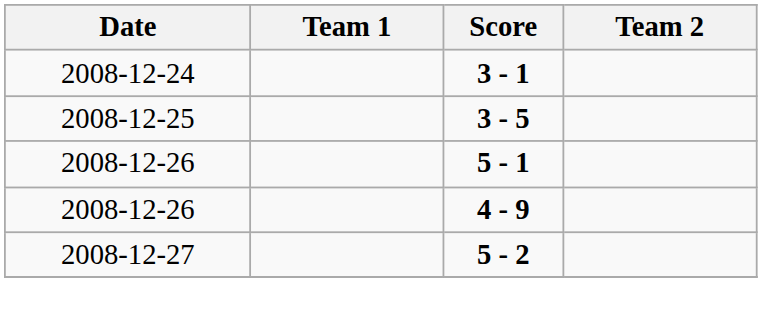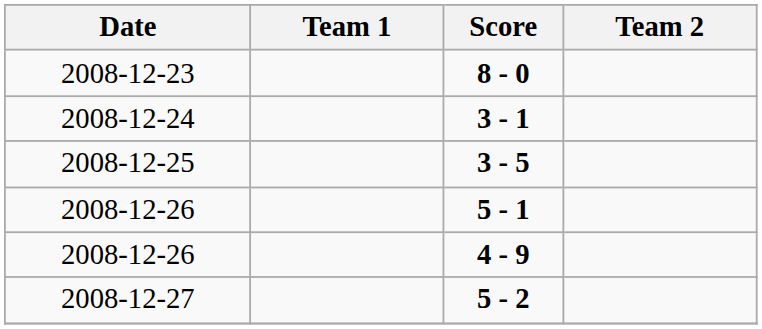+ row: 2008-12-23 | 8 - 0
